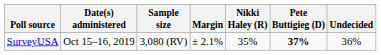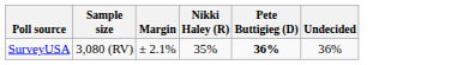- column: Date(s) administered | Oct 15–16, 2019
SurveyUSA | Pete Buttigieg (D): 37% -> 36%
